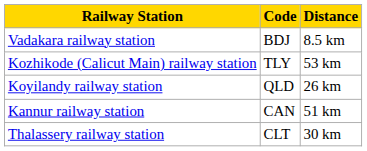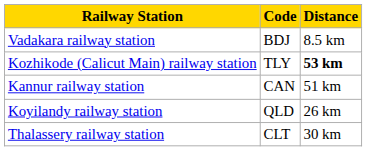Kozhikode (Calicut Main) railway station | Distance: normal -> bold
rows swapped: Kannur railway station <-> Koyilandy railway station
